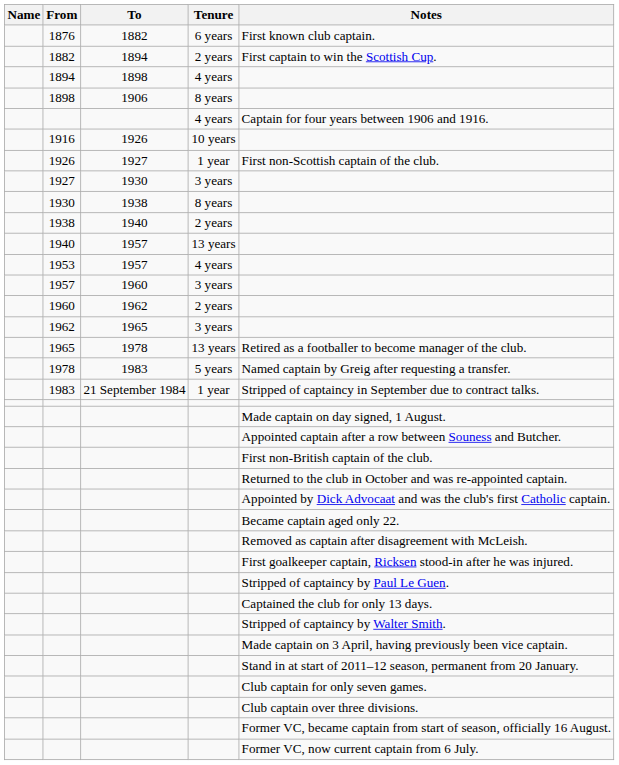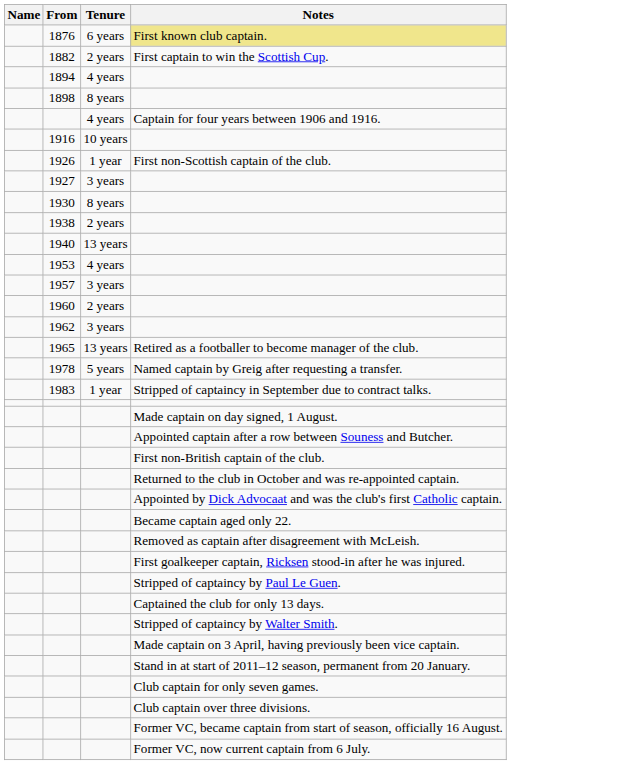- column: To | 1882 | 1894 | 1898 | 1906 | 1926 | 1927 | 1930 | 1938 | 1940 | 1957 | 1957 | 1960 | 1962 | 1965 | 1978 | 1983 | 21 September 1984
1876 | Notes: no background -> khaki background
